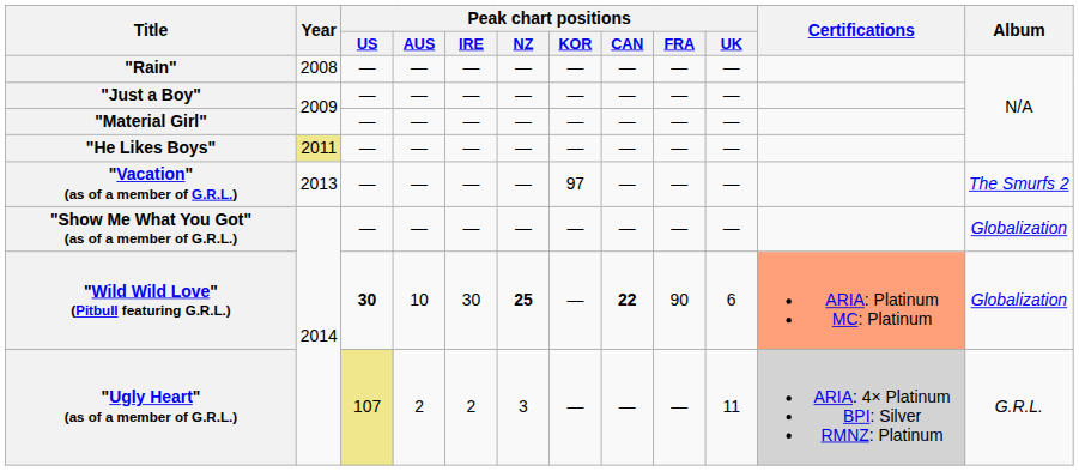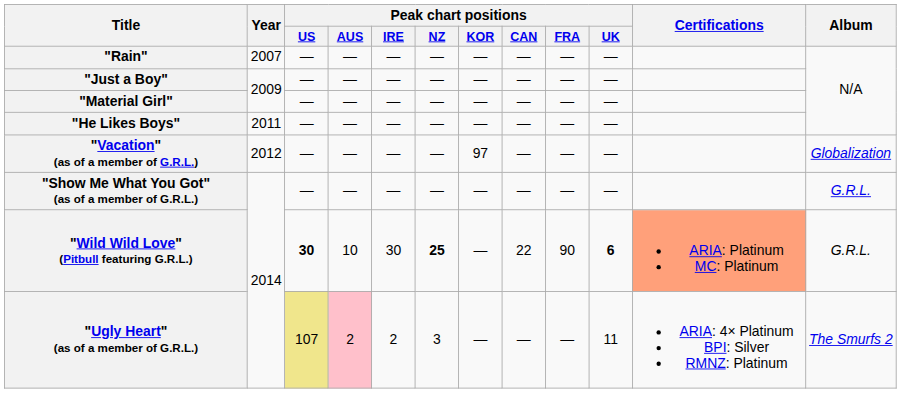"Rain" | Year: 2008 -> 2007
"He Likes Boys" | Year: khaki background -> no background
"Vacation" (as of a member of G.R.L.) | Year: 2013 -> 2012
"Vacation" (as of a member of G.R.L.) | Album: The Smurfs 2 -> Globalization
"Show Me What You Got" (as of a member of G.R.L.) | Album: Globalization -> G.R.L.
"Wild Wild Love" (Pitbull featuring G.R.L.) | Peak chart positions / CAN: bold -> normal
"Wild Wild Love" (Pitbull featuring G.R.L.) | Peak chart positions / UK: normal -> bold
"Wild Wild Love" (Pitbull featuring G.R.L.) | Album: Globalization -> G.R.L.
"Ugly Heart" (as of a member of G.R.L.) | Peak chart positions / AUS: no background -> pink background
"Ugly Heart" (as of a member of G.R.L.) | Certifications: lightgrey background -> no background
"Ugly Heart" (as of a member of G.R.L.) | Album: G.R.L. -> The Smurfs 2
